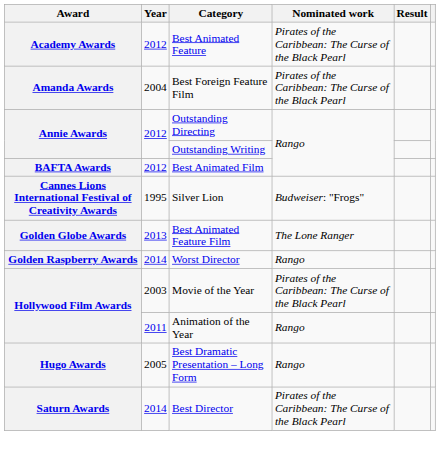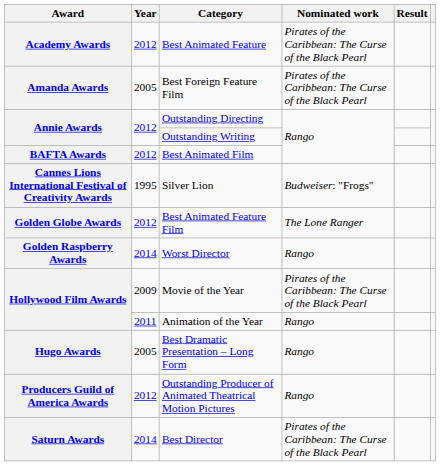Best Foreign Feature Film | Year: 2004 -> 2005
Best Animated Feature Film | Year: 2013 -> 2012
Movie of the Year | Year: 2003 -> 2009
+ row: Producers Guild of America Awards | 2012 | Outstanding Producer of Animated Theatrical Motion Pictures | Rango
